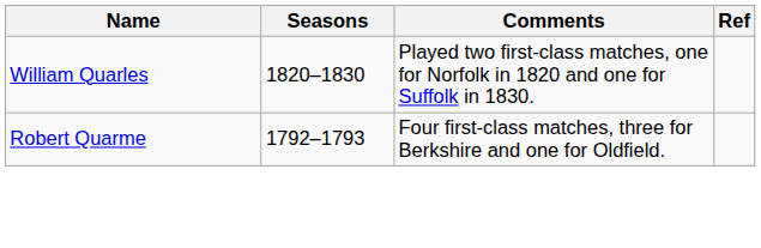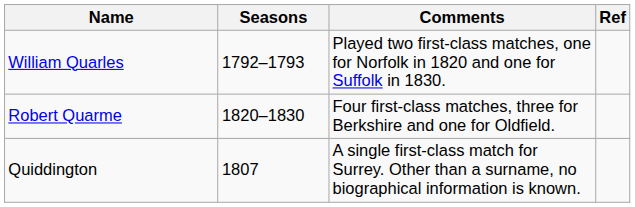William Quarles | Seasons: 1820–1830 -> 1792–1793
Robert Quarme | Seasons: 1792–1793 -> 1820–1830
+ row: Quiddington | 1807 | A single first-class match for Surrey. Other than a surname, no biographical information is known.
